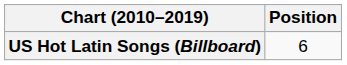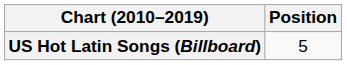US Hot Latin Songs (Billboard) | Position: 6 -> 5
